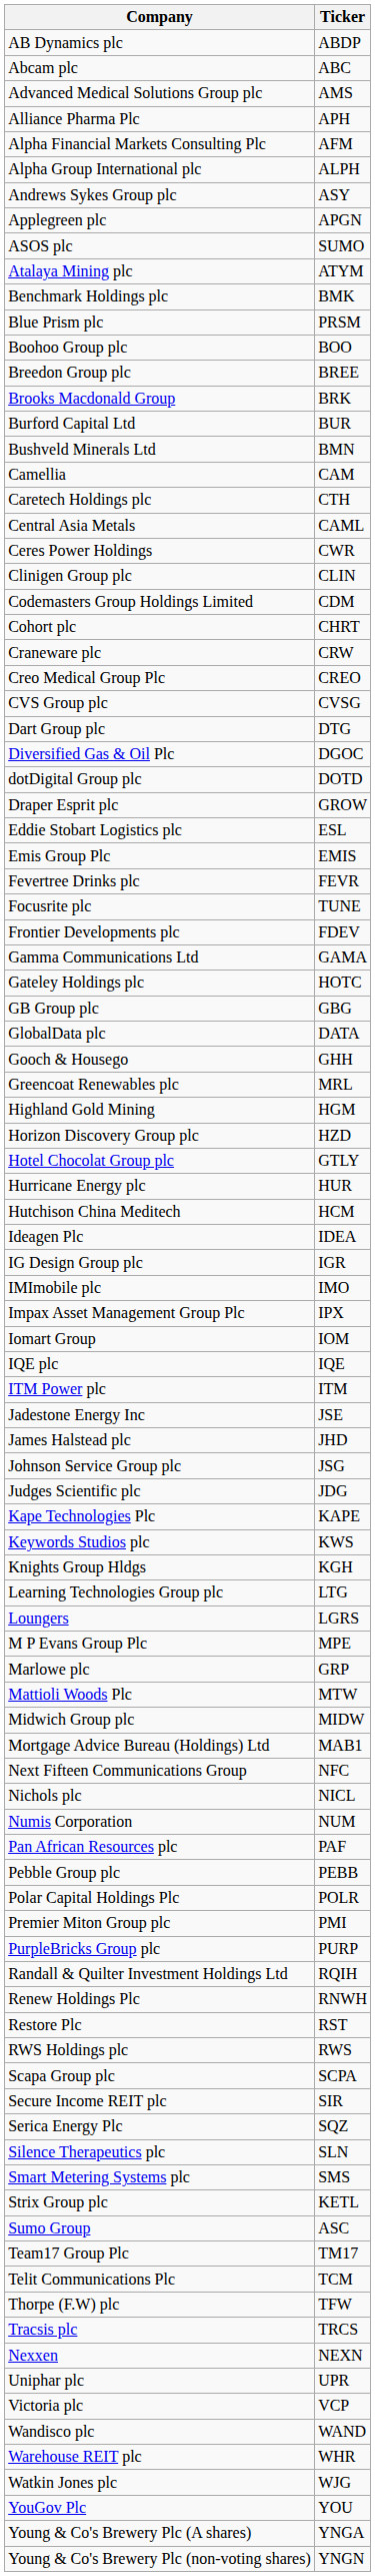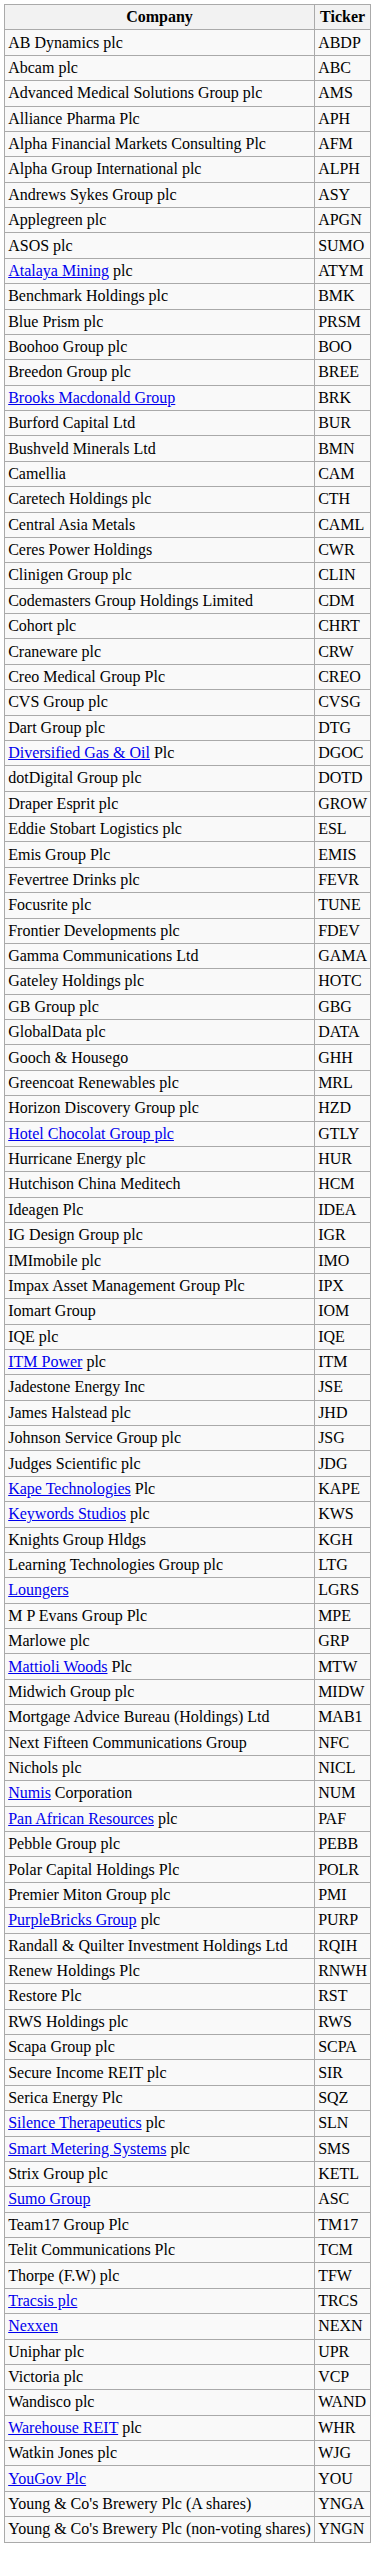- row: Highland Gold Mining | HGM
